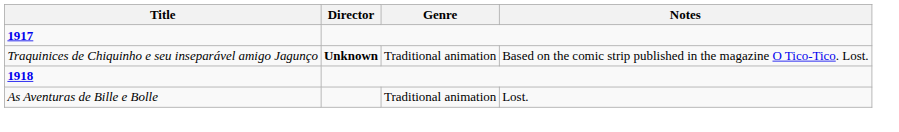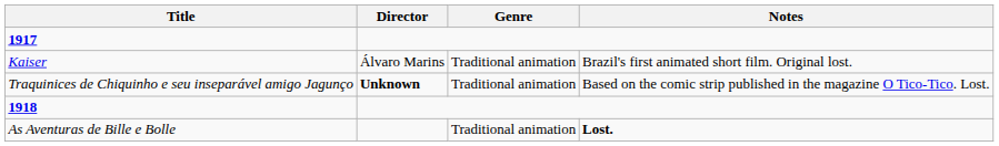+ row: Kaiser | Álvaro Marins | Traditional animation | Brazil's first animated short film. Original lost.
As Aventuras de Bille e Bolle | Notes: normal -> bold
